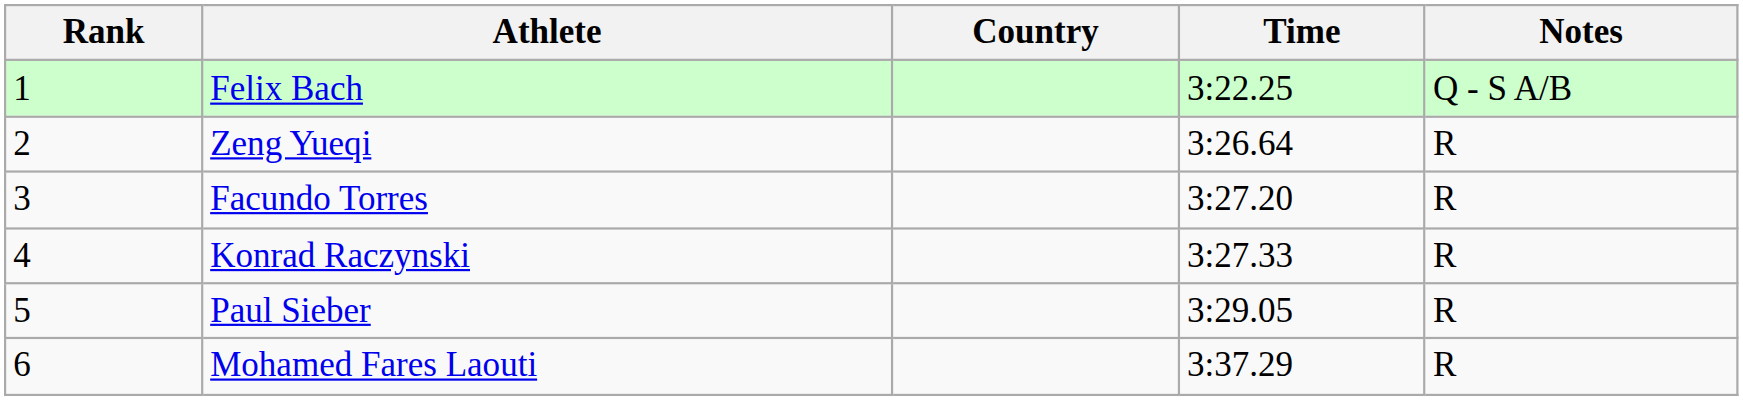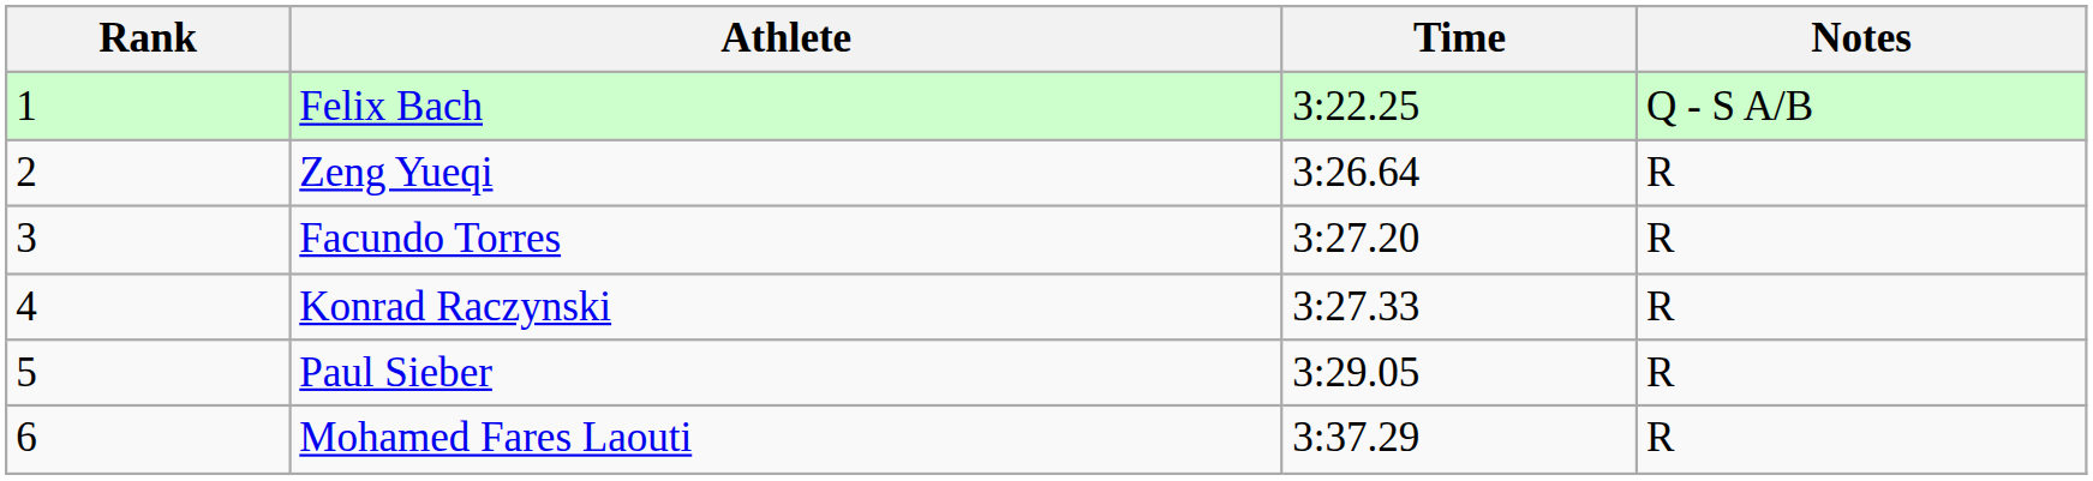- column: Country
